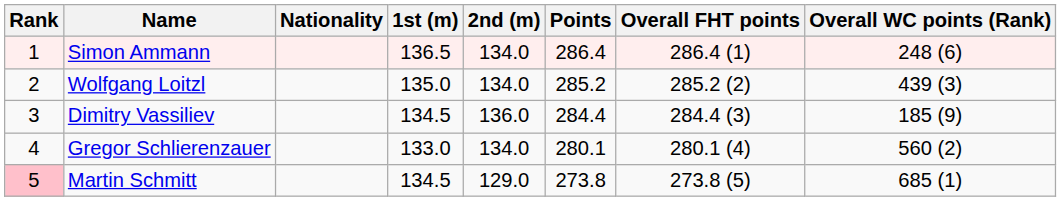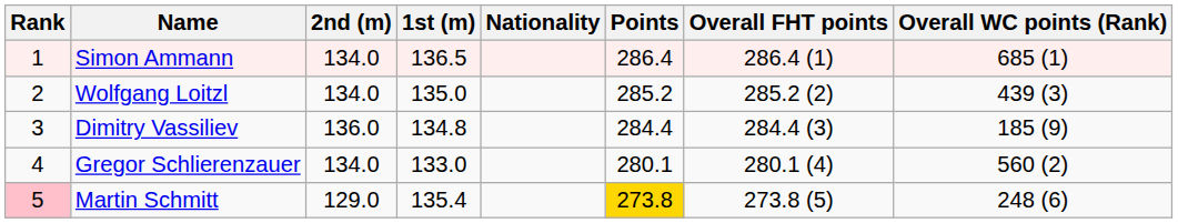columns swapped: Nationality <-> 2nd (m)
Simon Ammann | Overall WC points (Rank): 248 (6) -> 685 (1)
Dimitry Vassiliev | 1st (m): 134.5 -> 134.8
Martin Schmitt | 1st (m): 134.5 -> 135.4
Martin Schmitt | Points: no background -> gold background
Martin Schmitt | Overall WC points (Rank): 685 (1) -> 248 (6)
